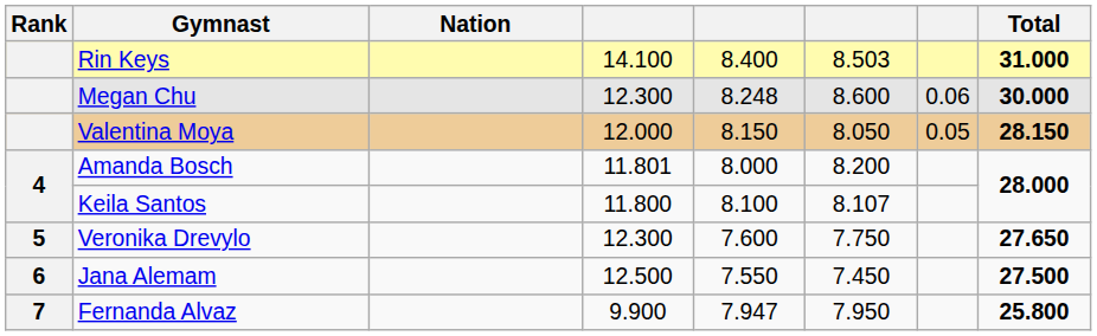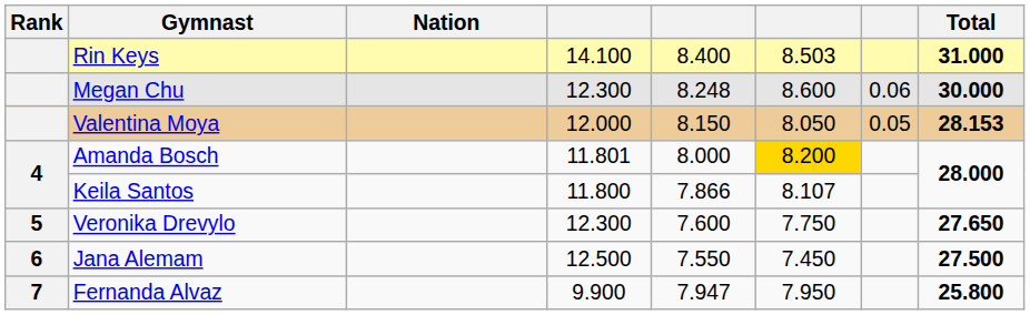Valentina Moya | Total: 28.150 -> 28.153
Amanda Bosch | column 6: no background -> gold background
Keila Santos | column 5: 8.100 -> 7.866
